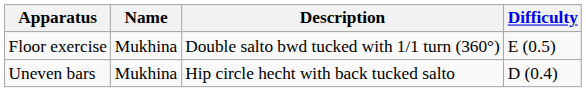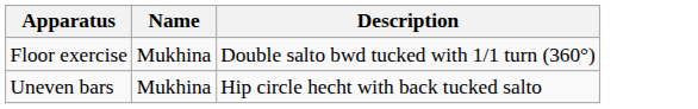- column: Difficulty | E (0.5) | D (0.4)
